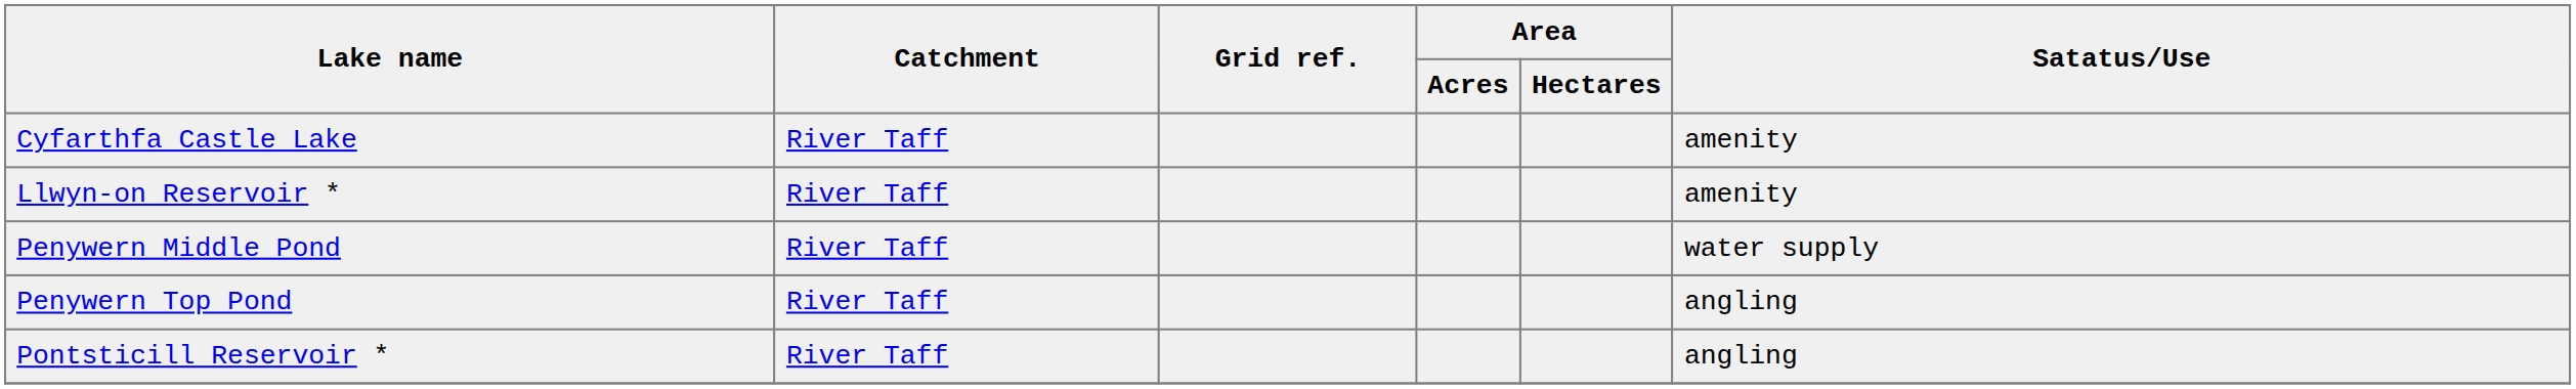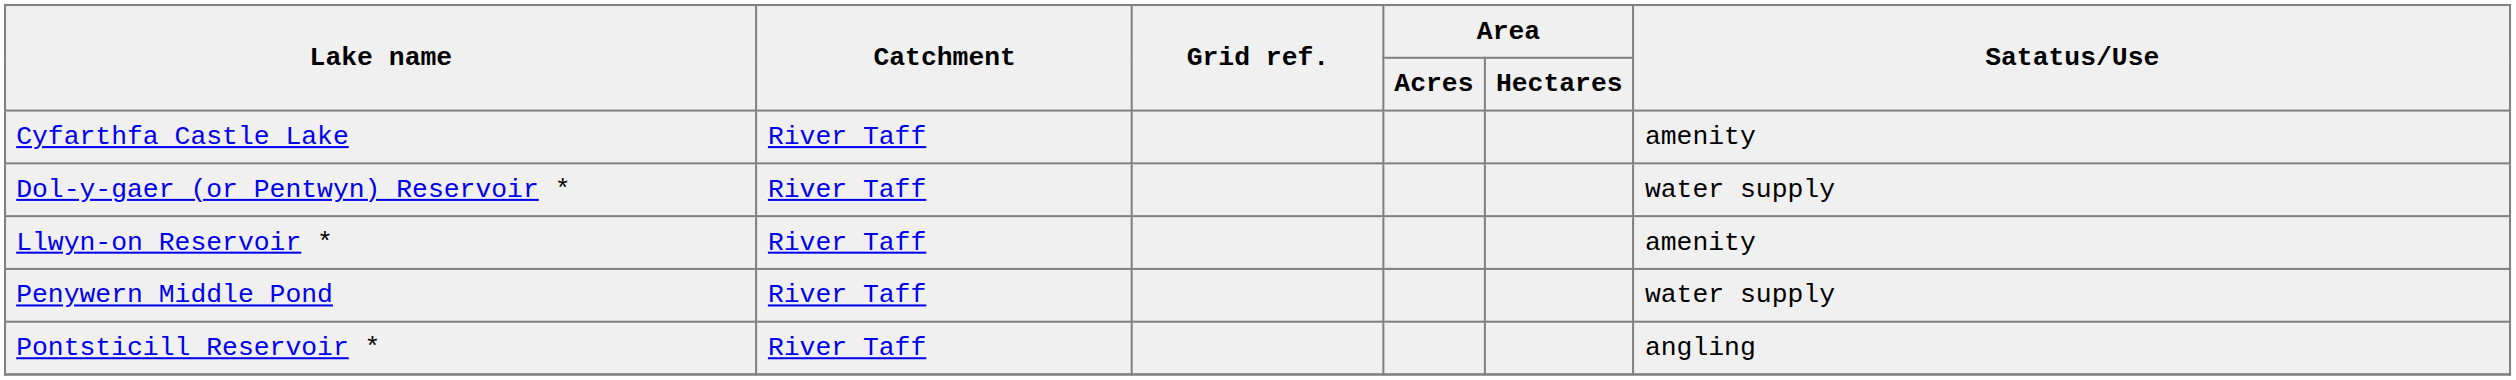+ row: Dol-y-gaer (or Pentwyn) Reservoir * | River Taff | water supply
- row: Penywern Top Pond | River Taff | angling
